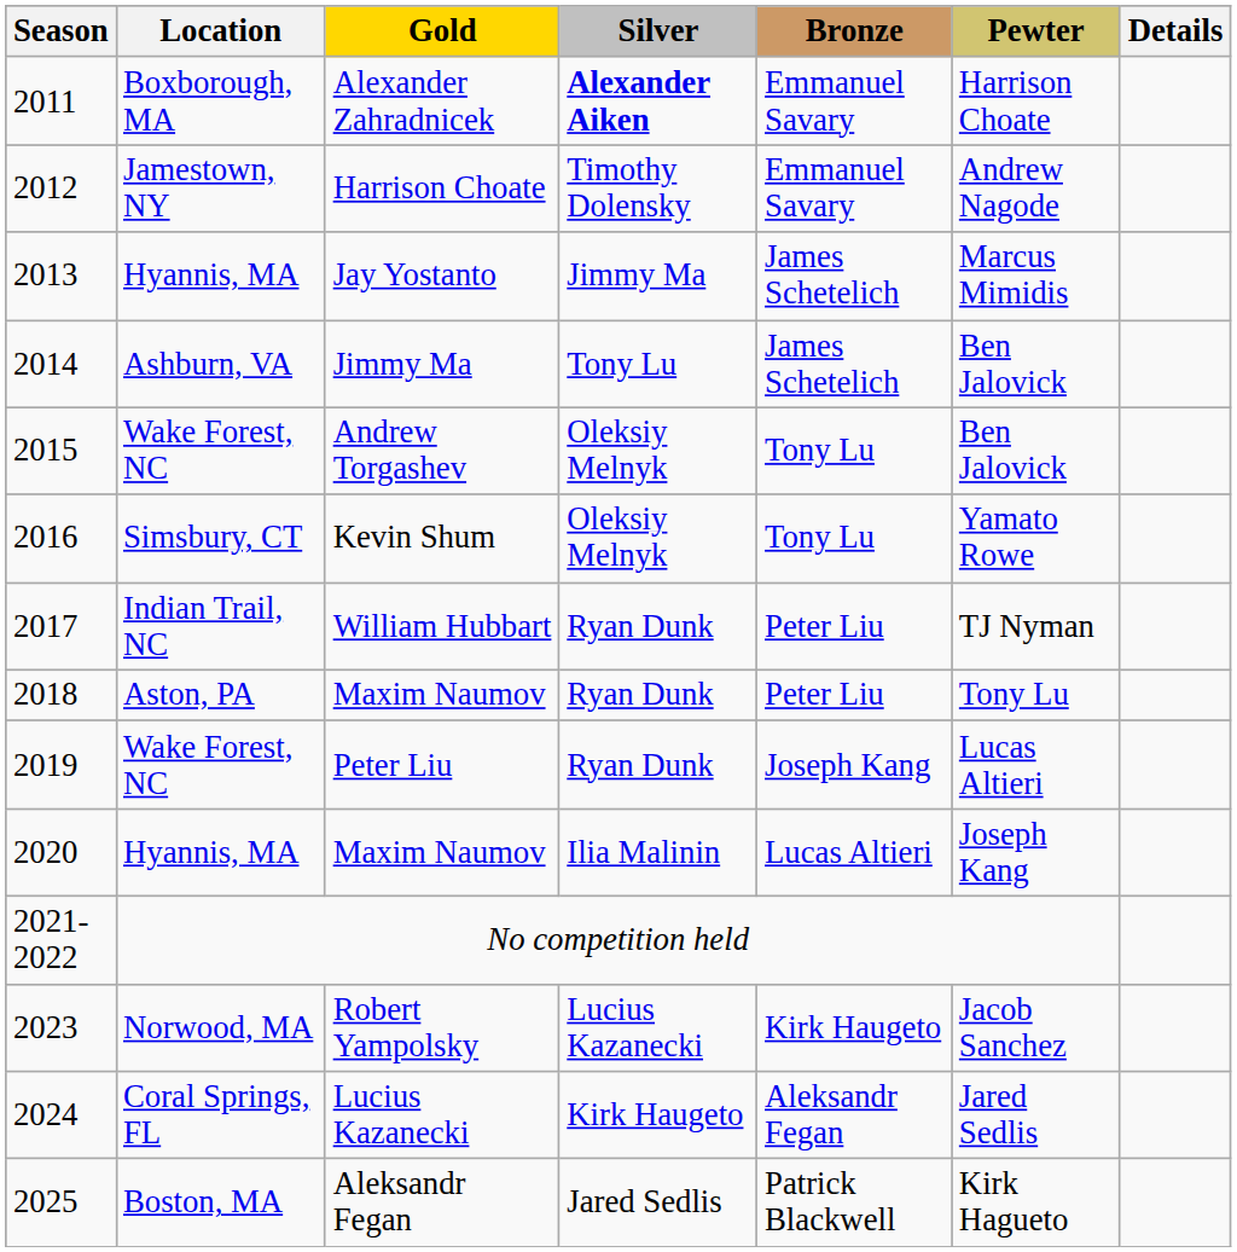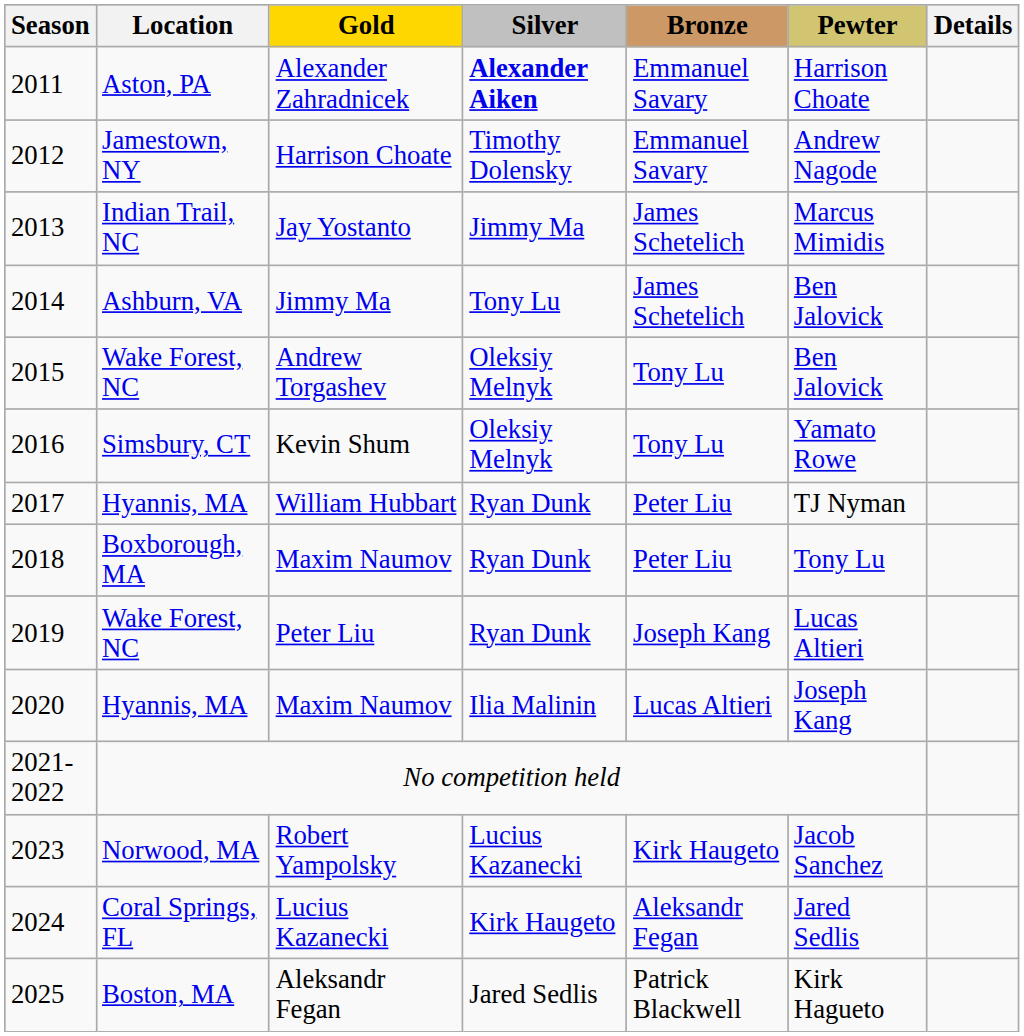Alexander Zahradnicek | Location: Boxborough, MA -> Aston, PA
Jay Yostanto | Location: Hyannis, MA -> Indian Trail, NC
William Hubbart | Location: Indian Trail, NC -> Hyannis, MA
2018 / Maxim Naumov | Location: Aston, PA -> Boxborough, MA
